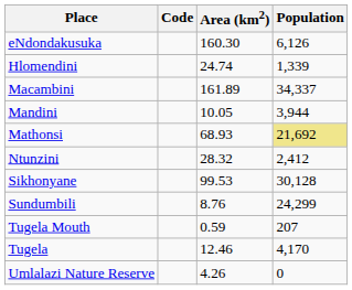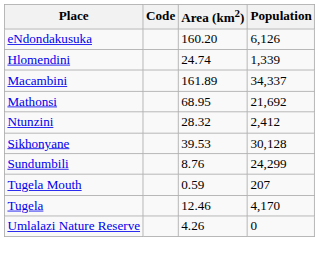eNdondakusuka | Area (km2): 160.30 -> 160.20
- row: Mandini | 10.05 | 3,944
Mathonsi | Area (km2): 68.93 -> 68.95
Mathonsi | Population: khaki background -> no background
Sikhonyane | Area (km2): 99.53 -> 39.53
